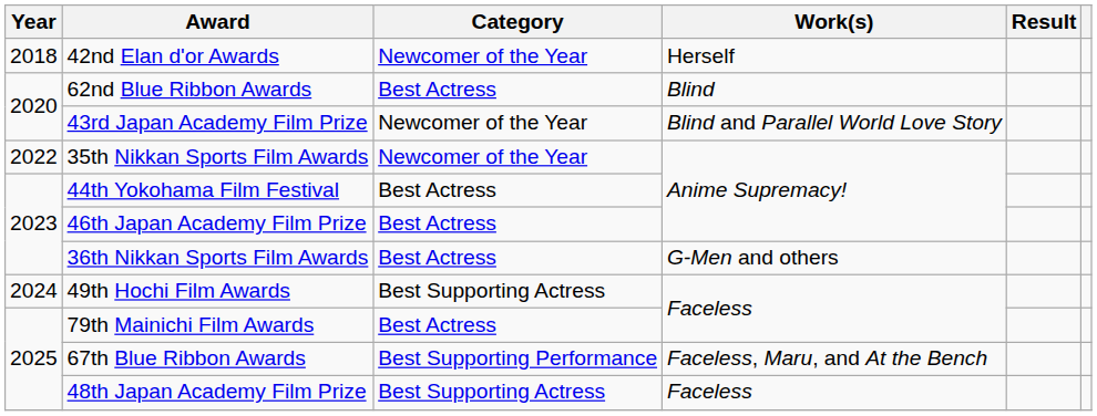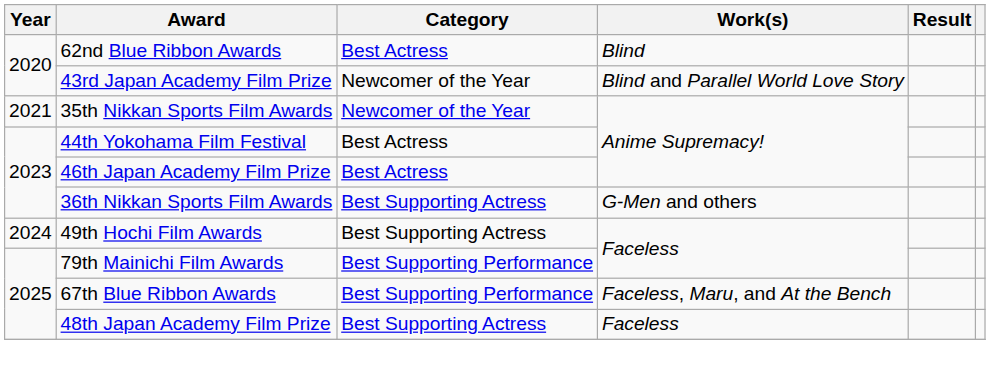- row: 2018 | 42nd Elan d'or Awards | Newcomer of the Year | Herself
35th Nikkan Sports Film Awards | Year: 2022 -> 2021
36th Nikkan Sports Film Awards | Category: Best Actress -> Best Supporting Actress
79th Mainichi Film Awards | Category: Best Actress -> Best Supporting Performance
